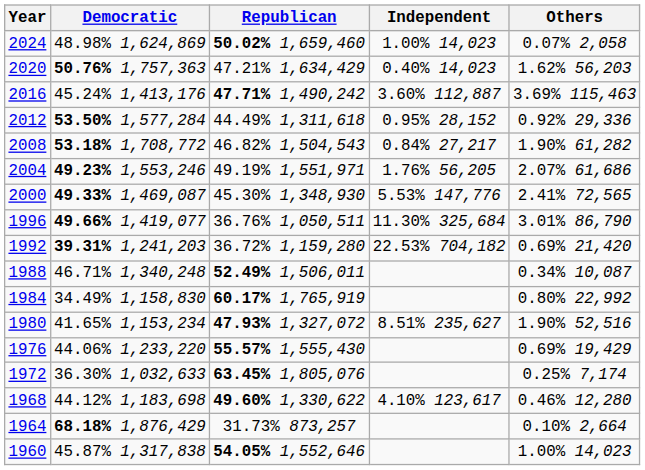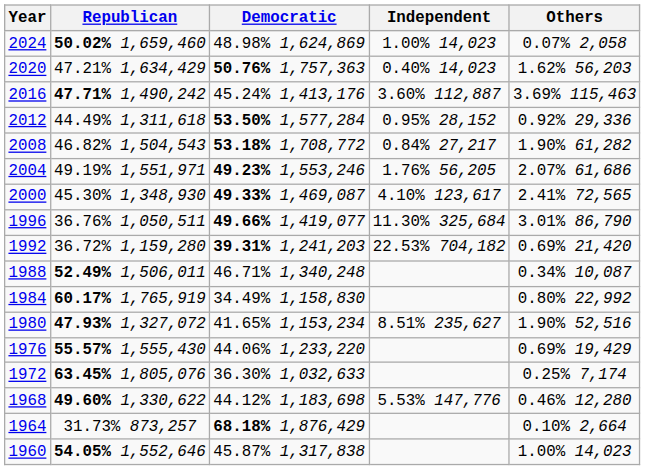columns swapped: Democratic <-> Republican
2000 | Independent: 5.53% 147,776 -> 4.10% 123,617
1968 | Independent: 4.10% 123,617 -> 5.53% 147,776
